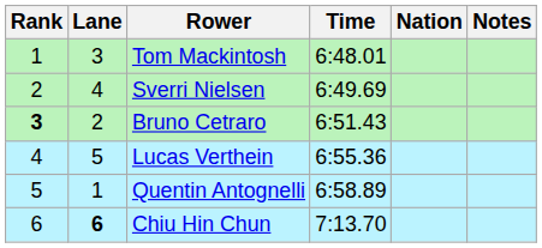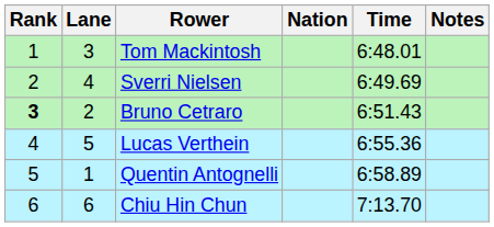columns swapped: Nation <-> Time
Chiu Hin Chun | Lane: bold -> normal
